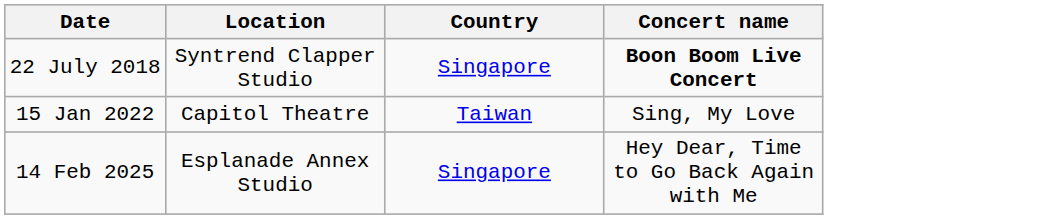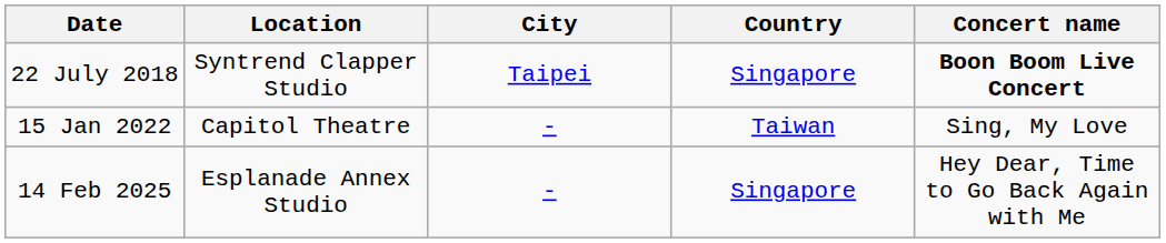+ column: City | Taipei | - | -
